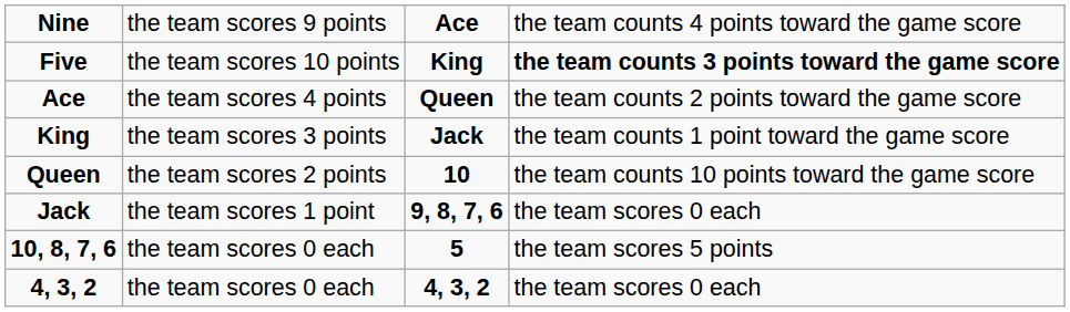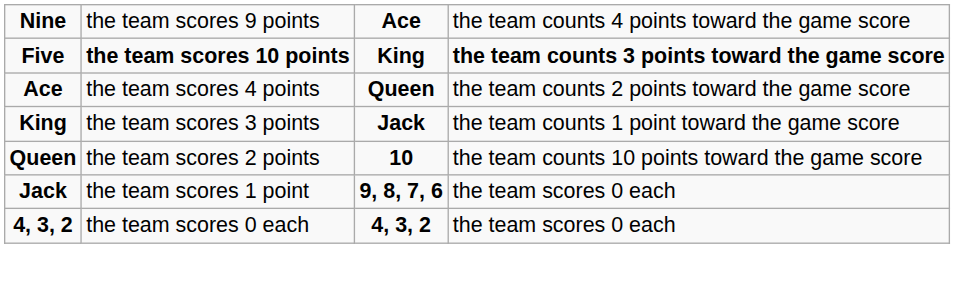Five | column 2: normal -> bold
- row: 10, 8, 7, 6 | the team scores 0 each | 5 | the team scores 5 points
